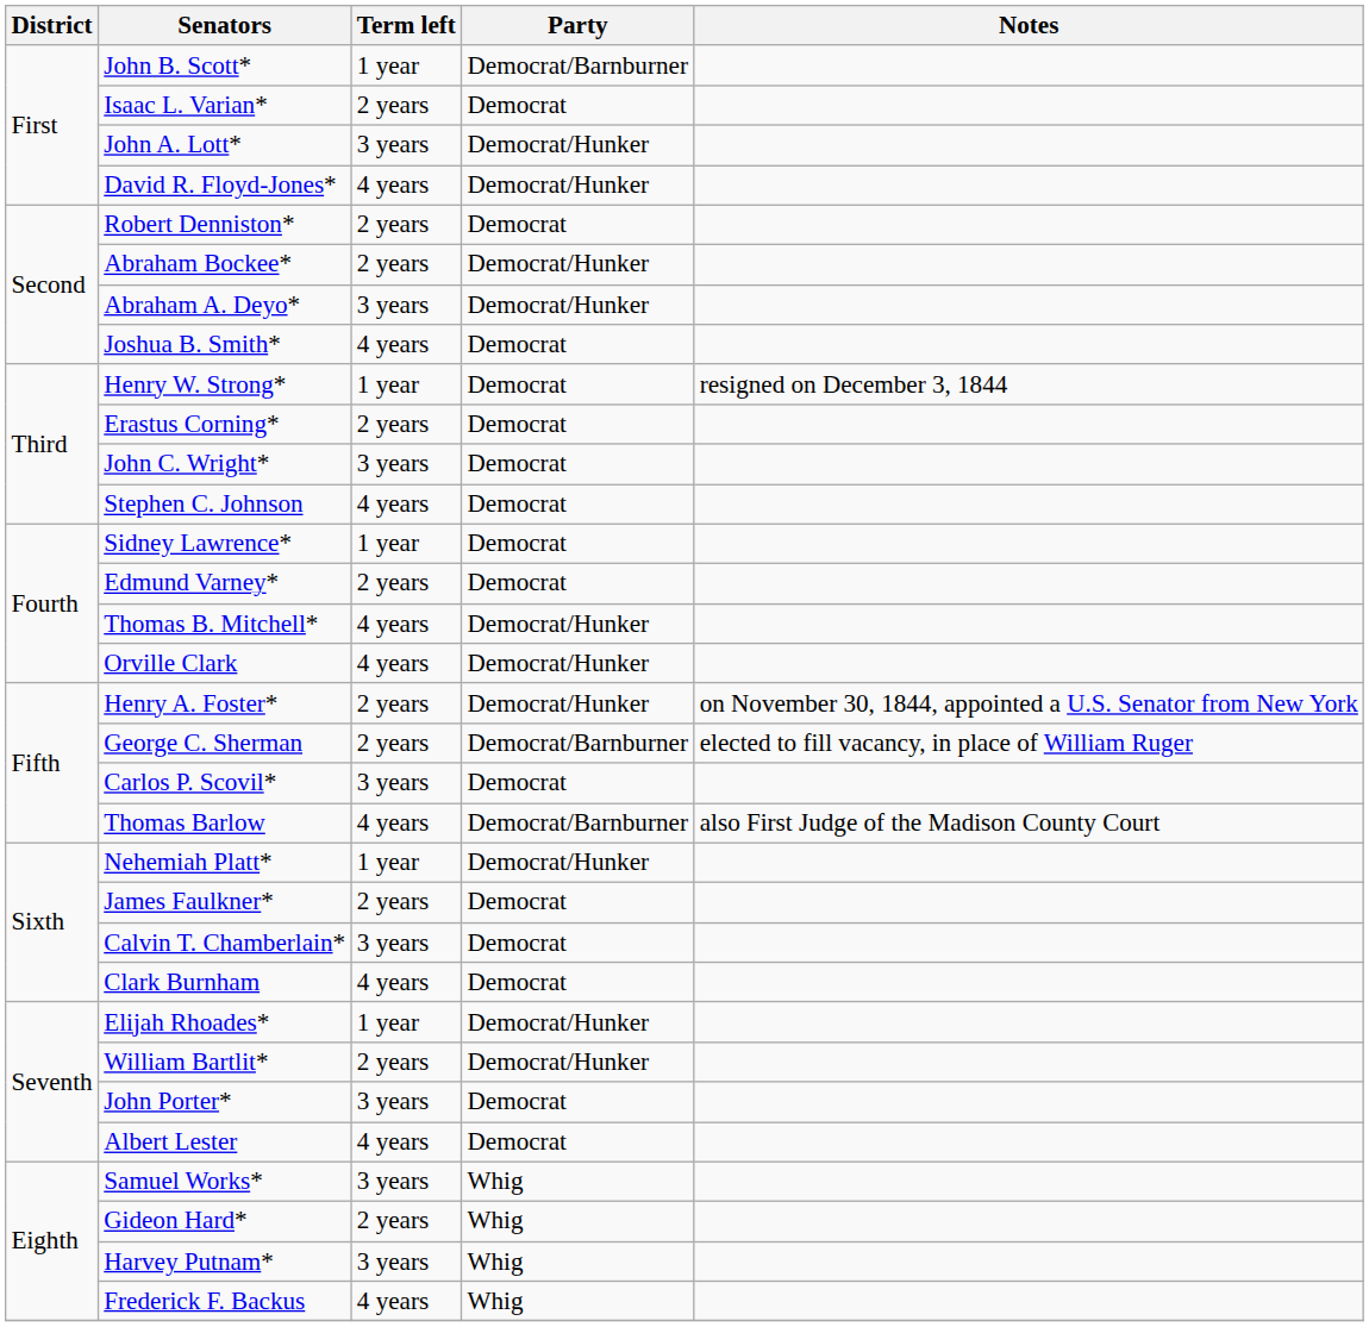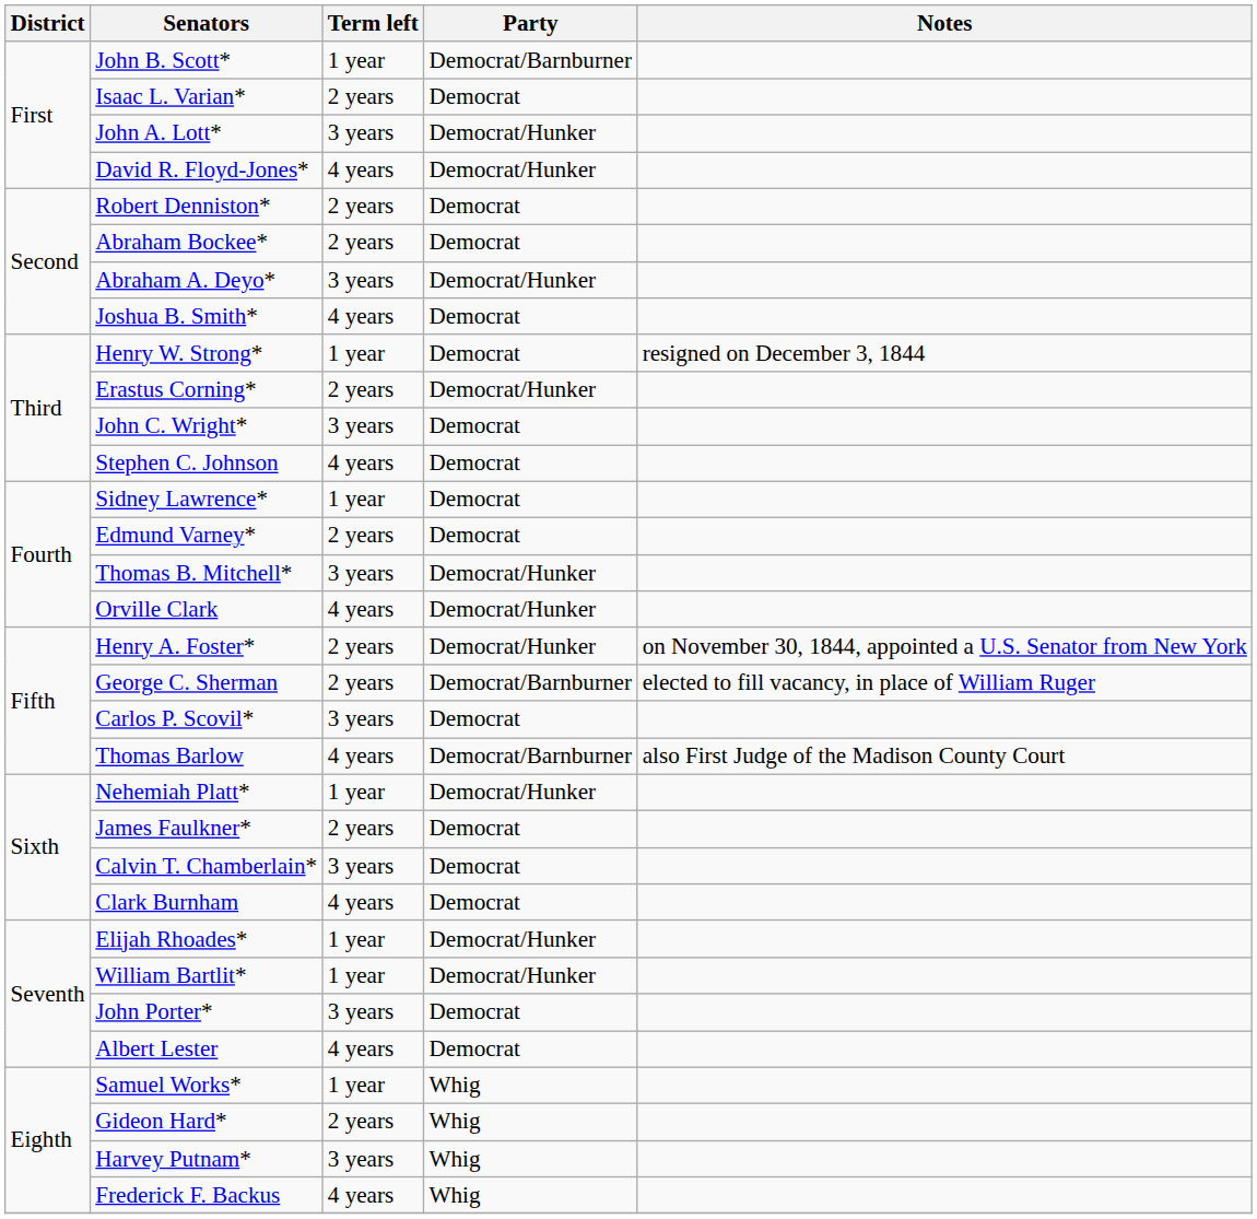Abraham Bockee* | Party: Democrat/Hunker -> Democrat
Erastus Corning* | Party: Democrat -> Democrat/Hunker
Thomas B. Mitchell* | Term left: 4 years -> 3 years
William Bartlit* | Term left: 2 years -> 1 year
Samuel Works* | Term left: 3 years -> 1 year
